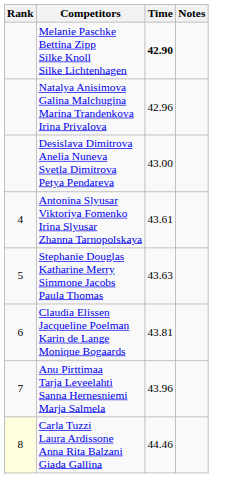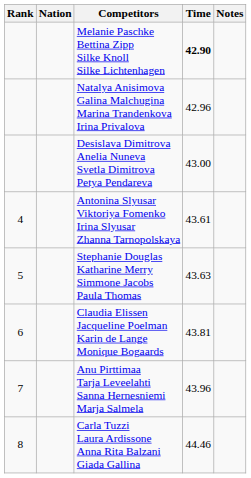+ column: Nation
Carla Tuzzi Laura Ardissone Anna Rita Balzani Giada Gallina | Rank: lightyellow background -> no background
